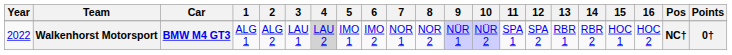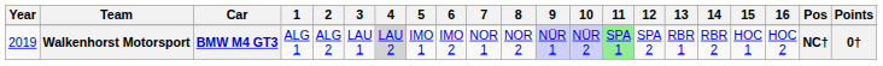Walkenhorst Motorsport | Year: 2022 -> 2019
Walkenhorst Motorsport | 11: no background -> lightgreen background
